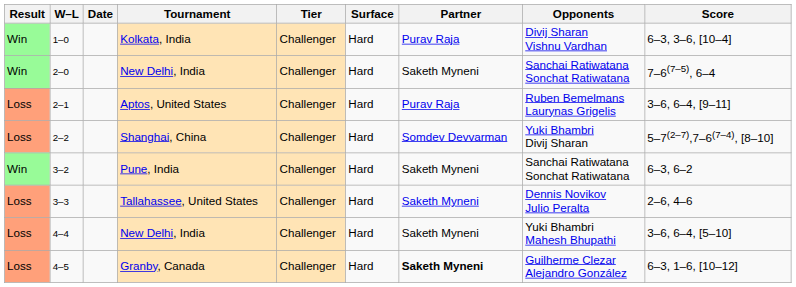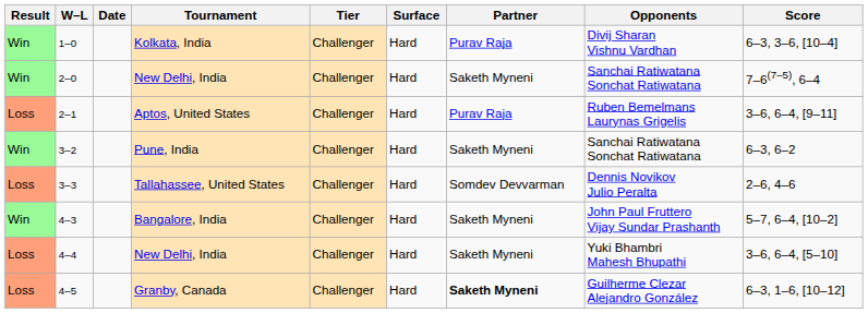- row: Loss | 2–2 | Shanghai, China | Challenger | Hard | Somdev Devvarman | Yuki Bhambri Divij Sharan | 5–7(2–7),7–6(7–4), [8–10]
3–3 | Partner: Saketh Myneni -> Somdev Devvarman
+ row: Win | 4–3 | Bangalore, India | Challenger | Hard | Saketh Myneni | John Paul Fruttero Vijay Sundar Prashanth | 5–7, 6–4, [10–2]
